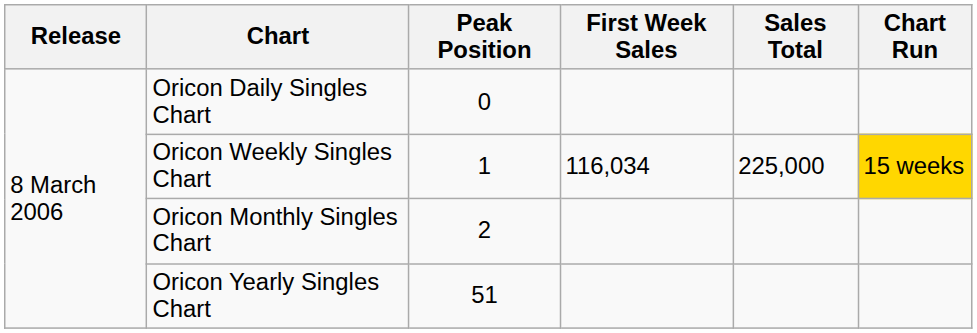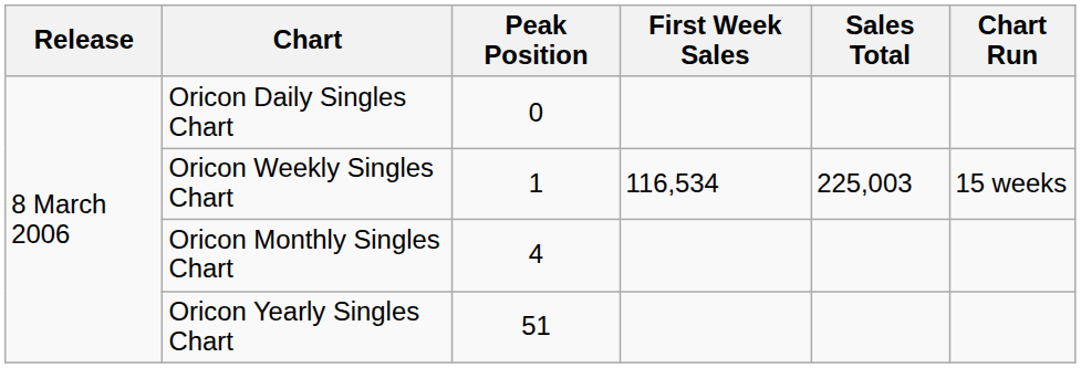Oricon Weekly Singles Chart | First Week Sales: 116,034 -> 116,534
Oricon Weekly Singles Chart | Sales Total: 225,000 -> 225,003
Oricon Weekly Singles Chart | Chart Run: gold background -> no background
Oricon Monthly Singles Chart | Peak Position: 2 -> 4
